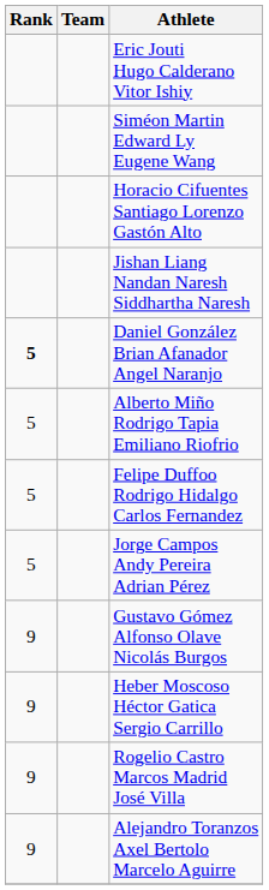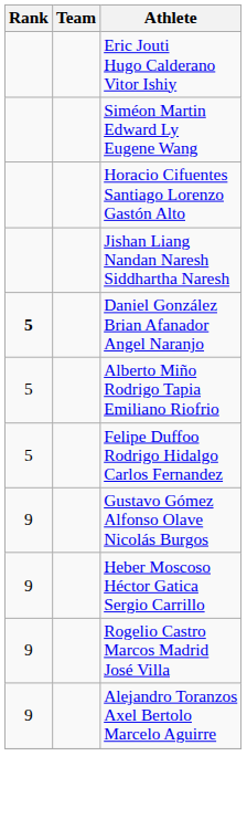- row: 5 | Jorge Campos Andy Pereira Adrian Pérez
